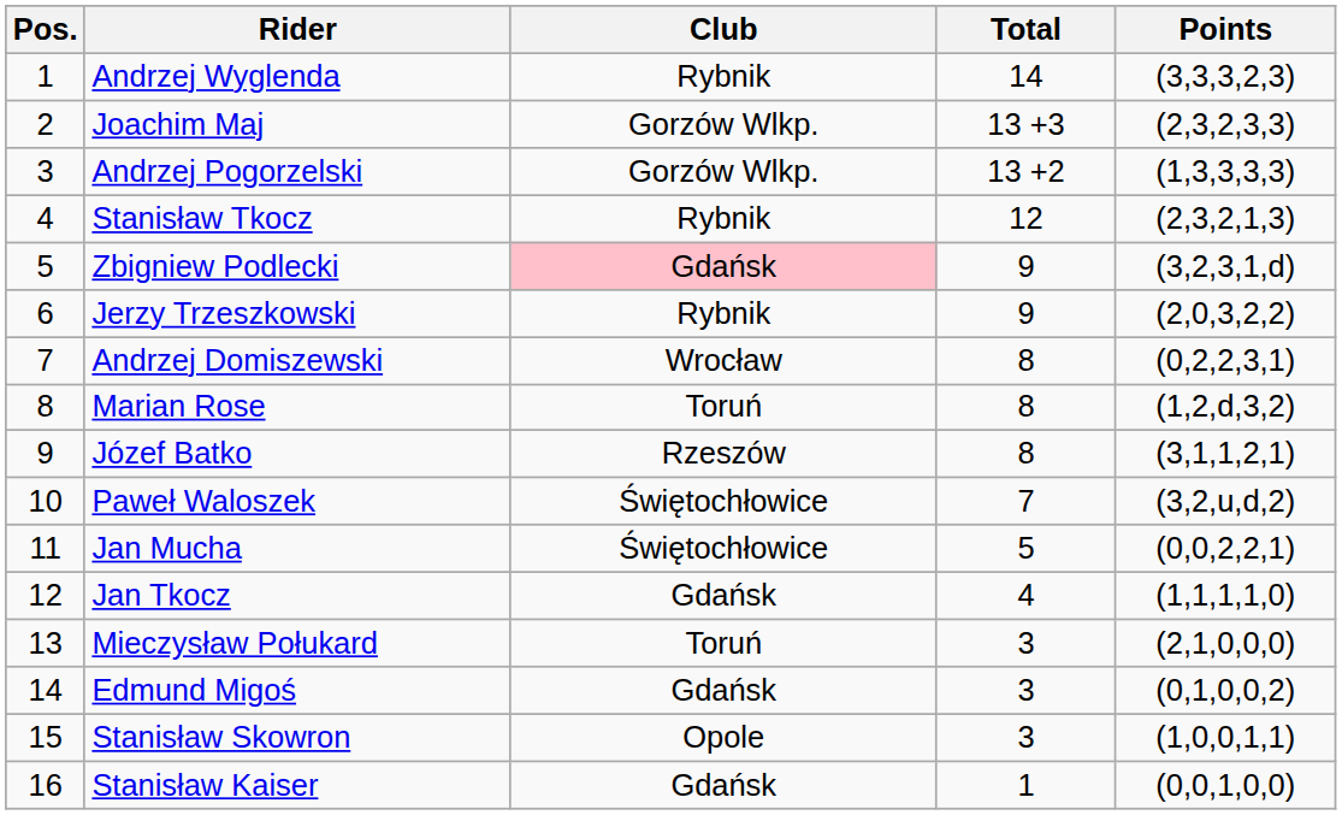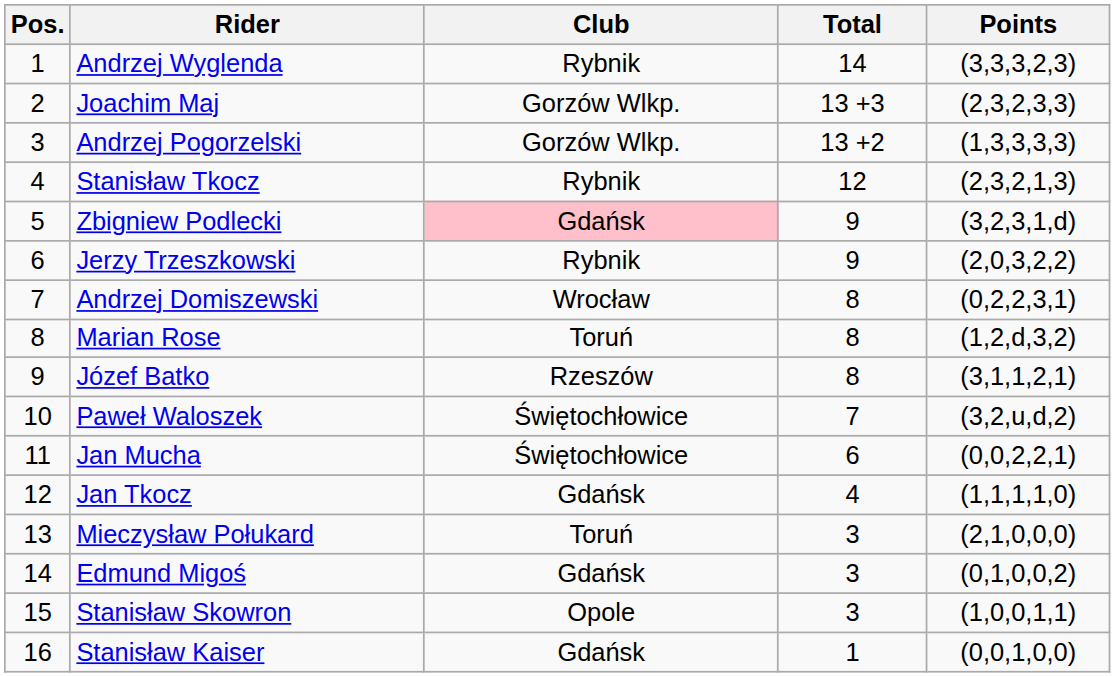Jan Mucha | Total: 5 -> 6
